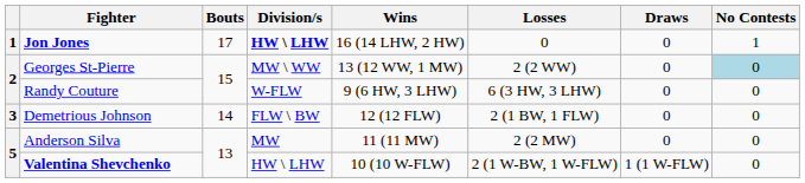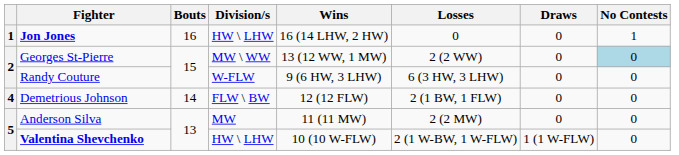Jon Jones | Bouts: 17 -> 16
Jon Jones | Division/s: bold -> normal
Demetrious Johnson | column 1: 3 -> 4
